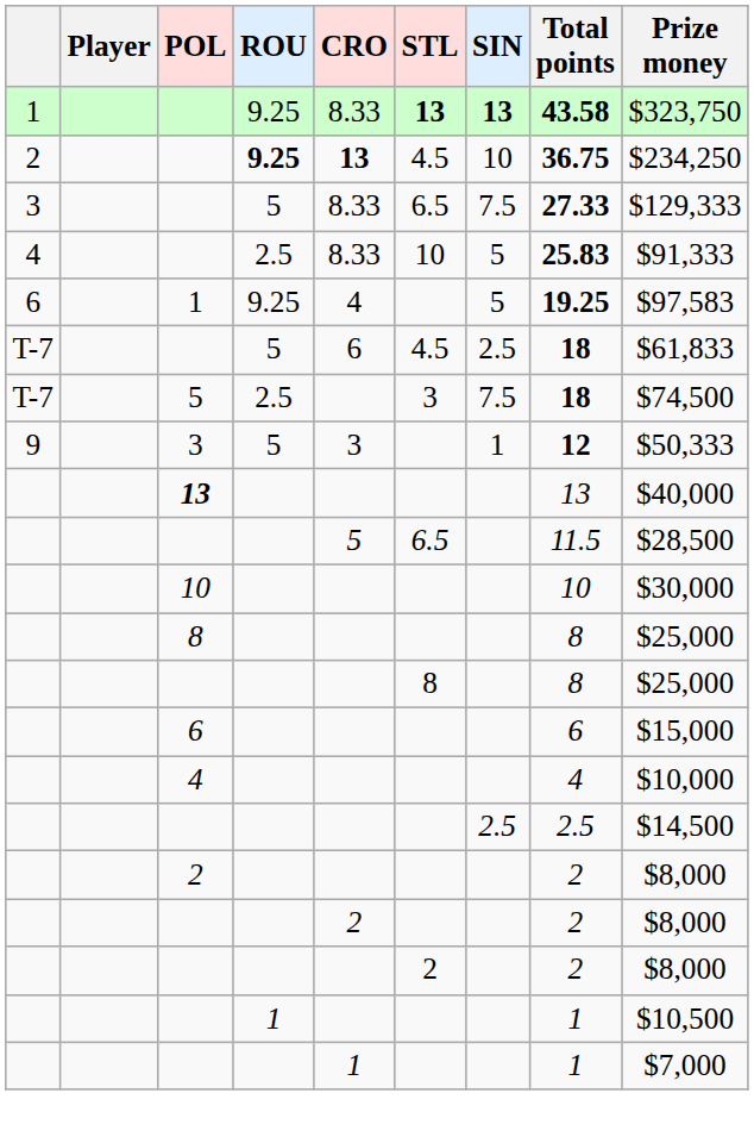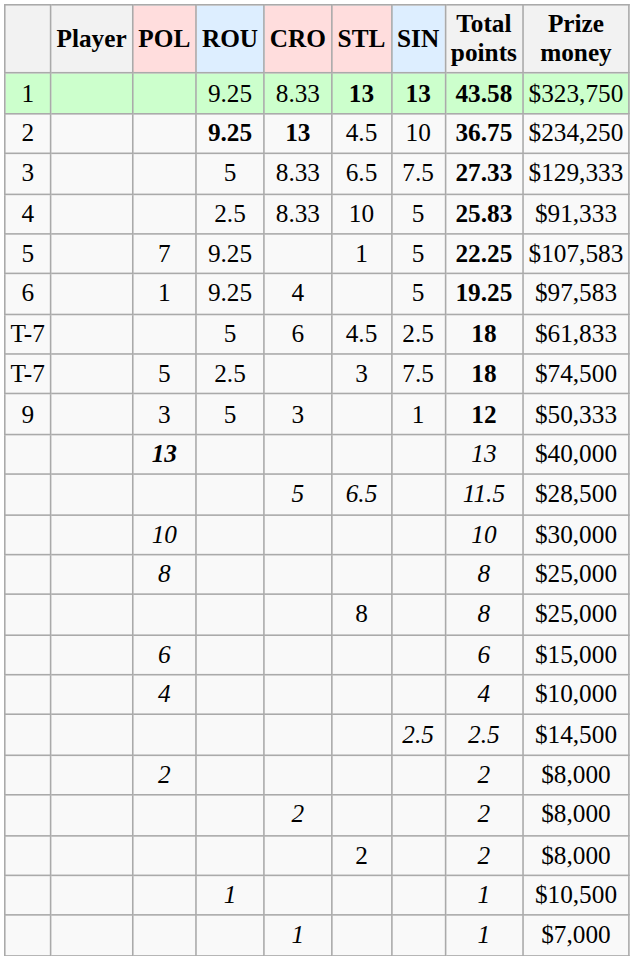+ row: 5 | 7 | 9.25 | 1 | 5 | 22.25 | $107,583
